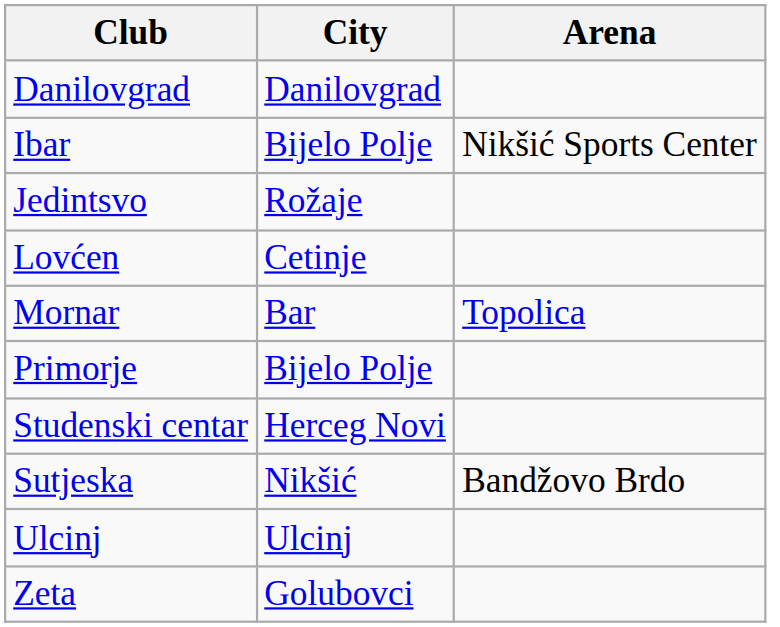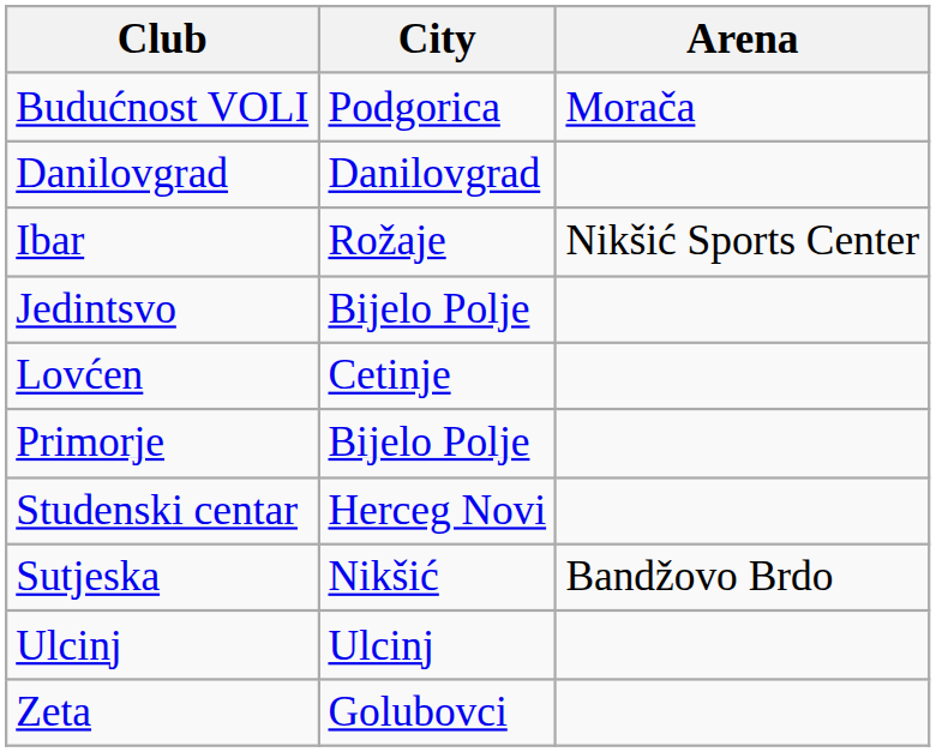+ row: Budućnost VOLI | Podgorica | Morača
Ibar | City: Bijelo Polje -> Rožaje
Jedintsvo | City: Rožaje -> Bijelo Polje
- row: Mornar | Bar | Topolica
